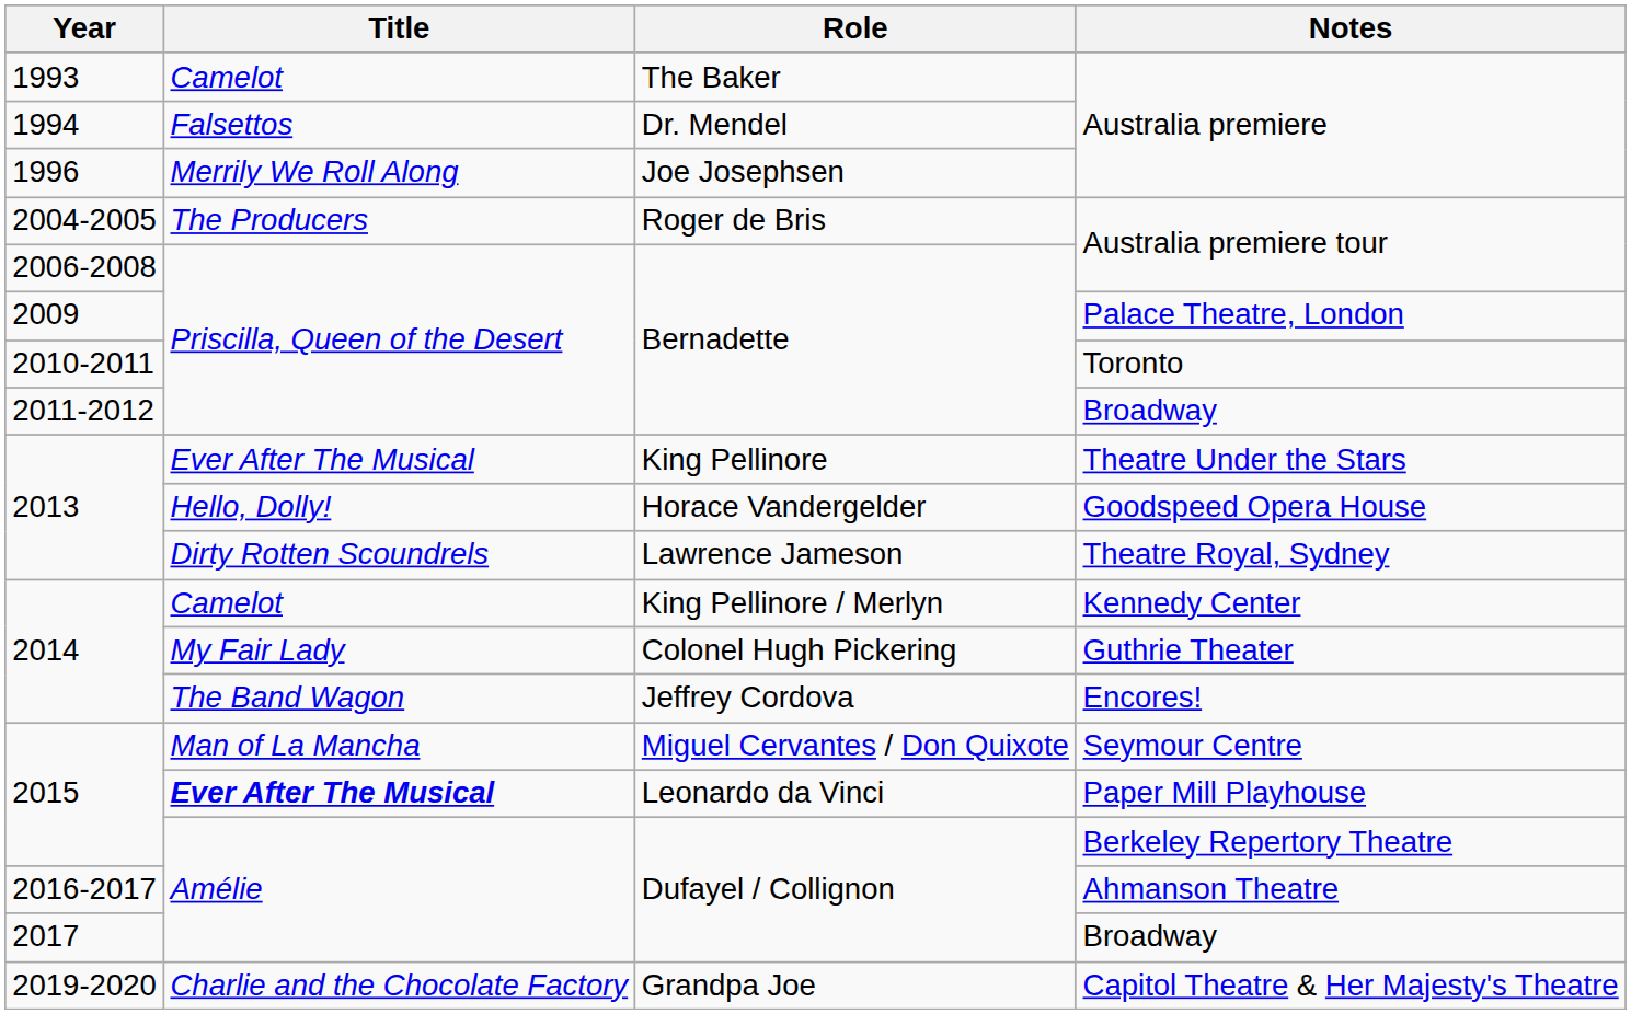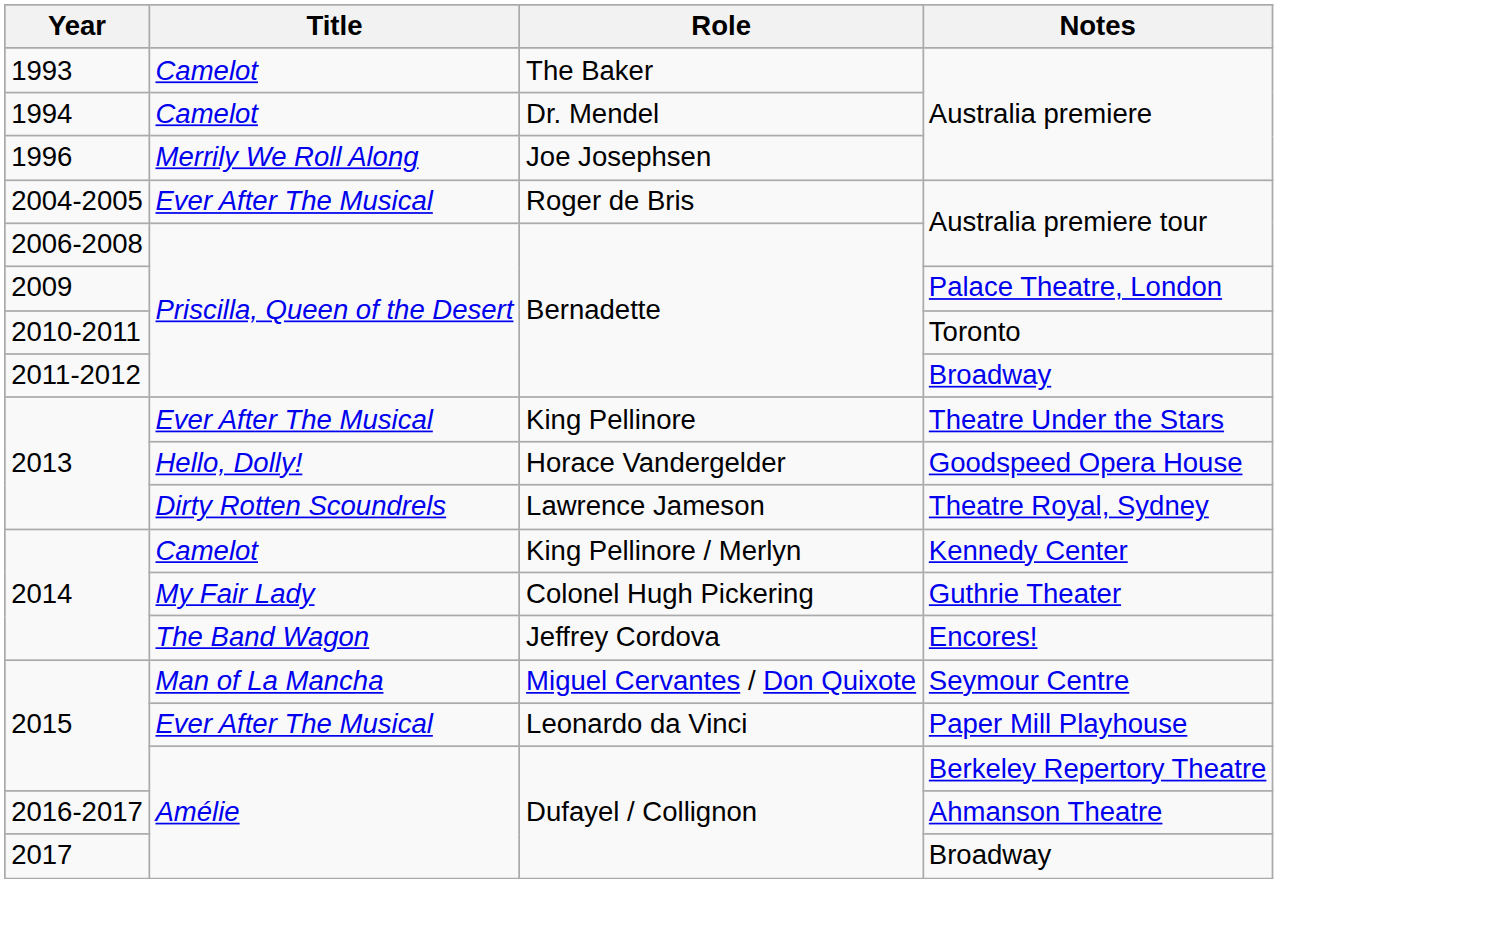Dr. Mendel / Australia premiere | Title: Falsettos -> Camelot
Roger de Bris / Australia premiere tour | Title: The Producers -> Ever After The Musical
Paper Mill Playhouse | Title: bold -> normal
- row: 2019-2020 | Charlie and the Chocolate Factory | Grandpa Joe | Capitol Theatre & Her Majesty's Theatre
